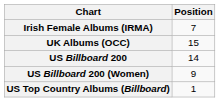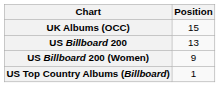- row: Irish Female Albums (IRMA) | 7
US Billboard 200 | Position: 14 -> 13
